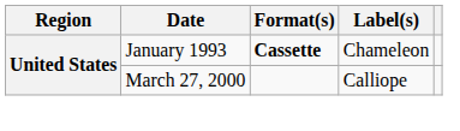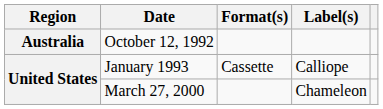+ row: Australia | October 12, 1992
January 1993 | Format(s): bold -> normal
January 1993 | Label(s): Chameleon -> Calliope
March 27, 2000 | Label(s): Calliope -> Chameleon
